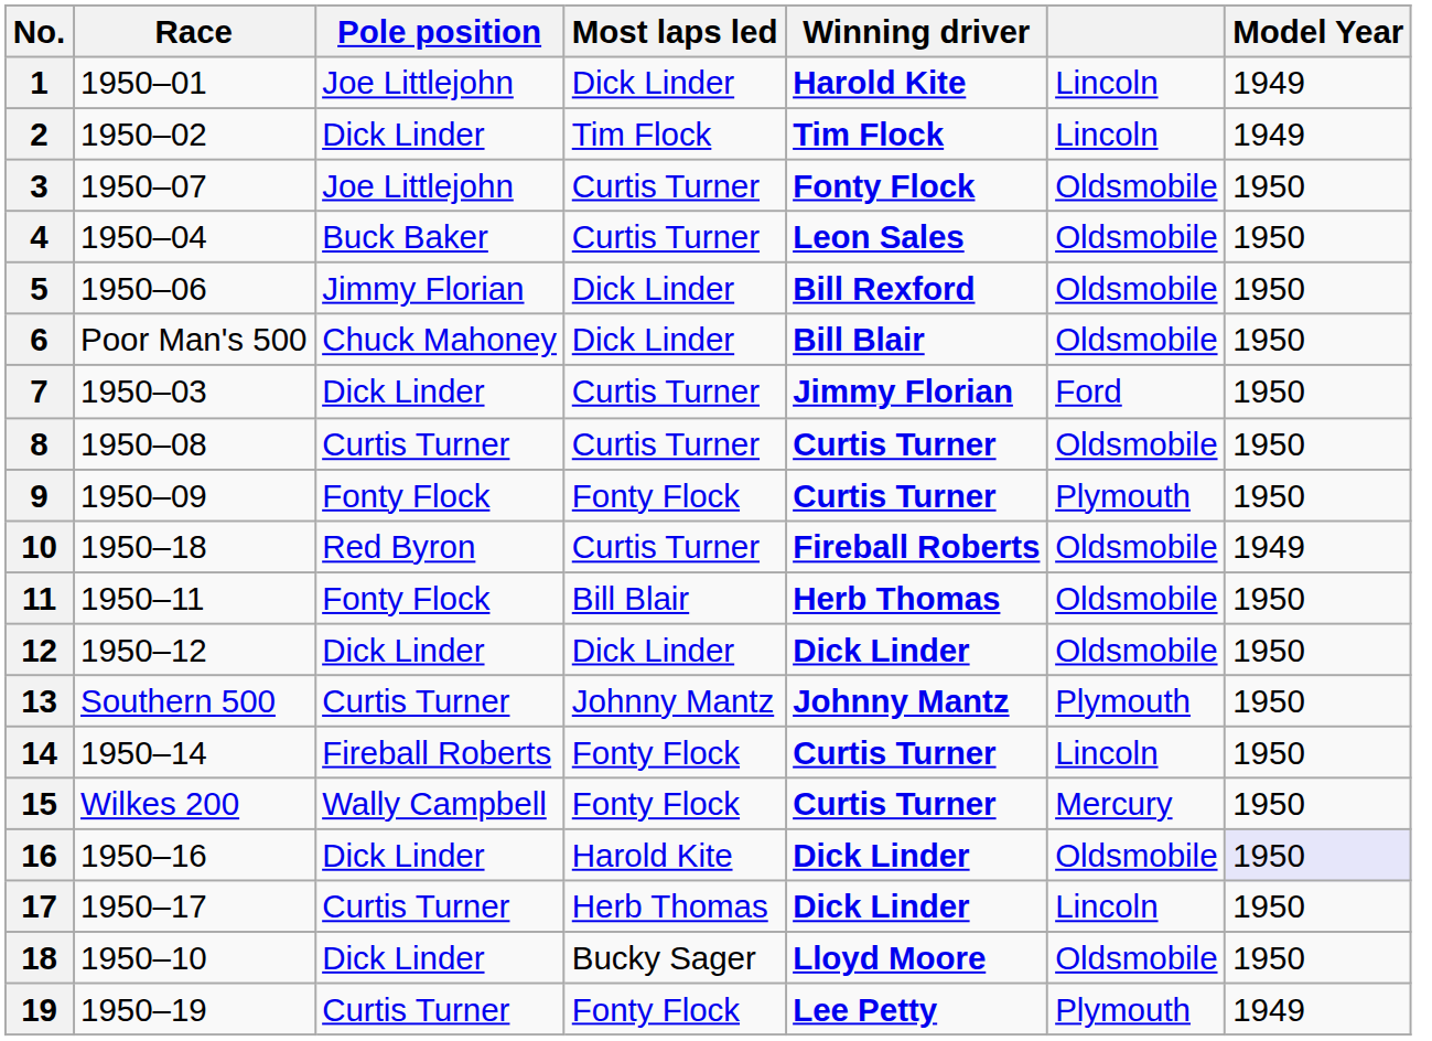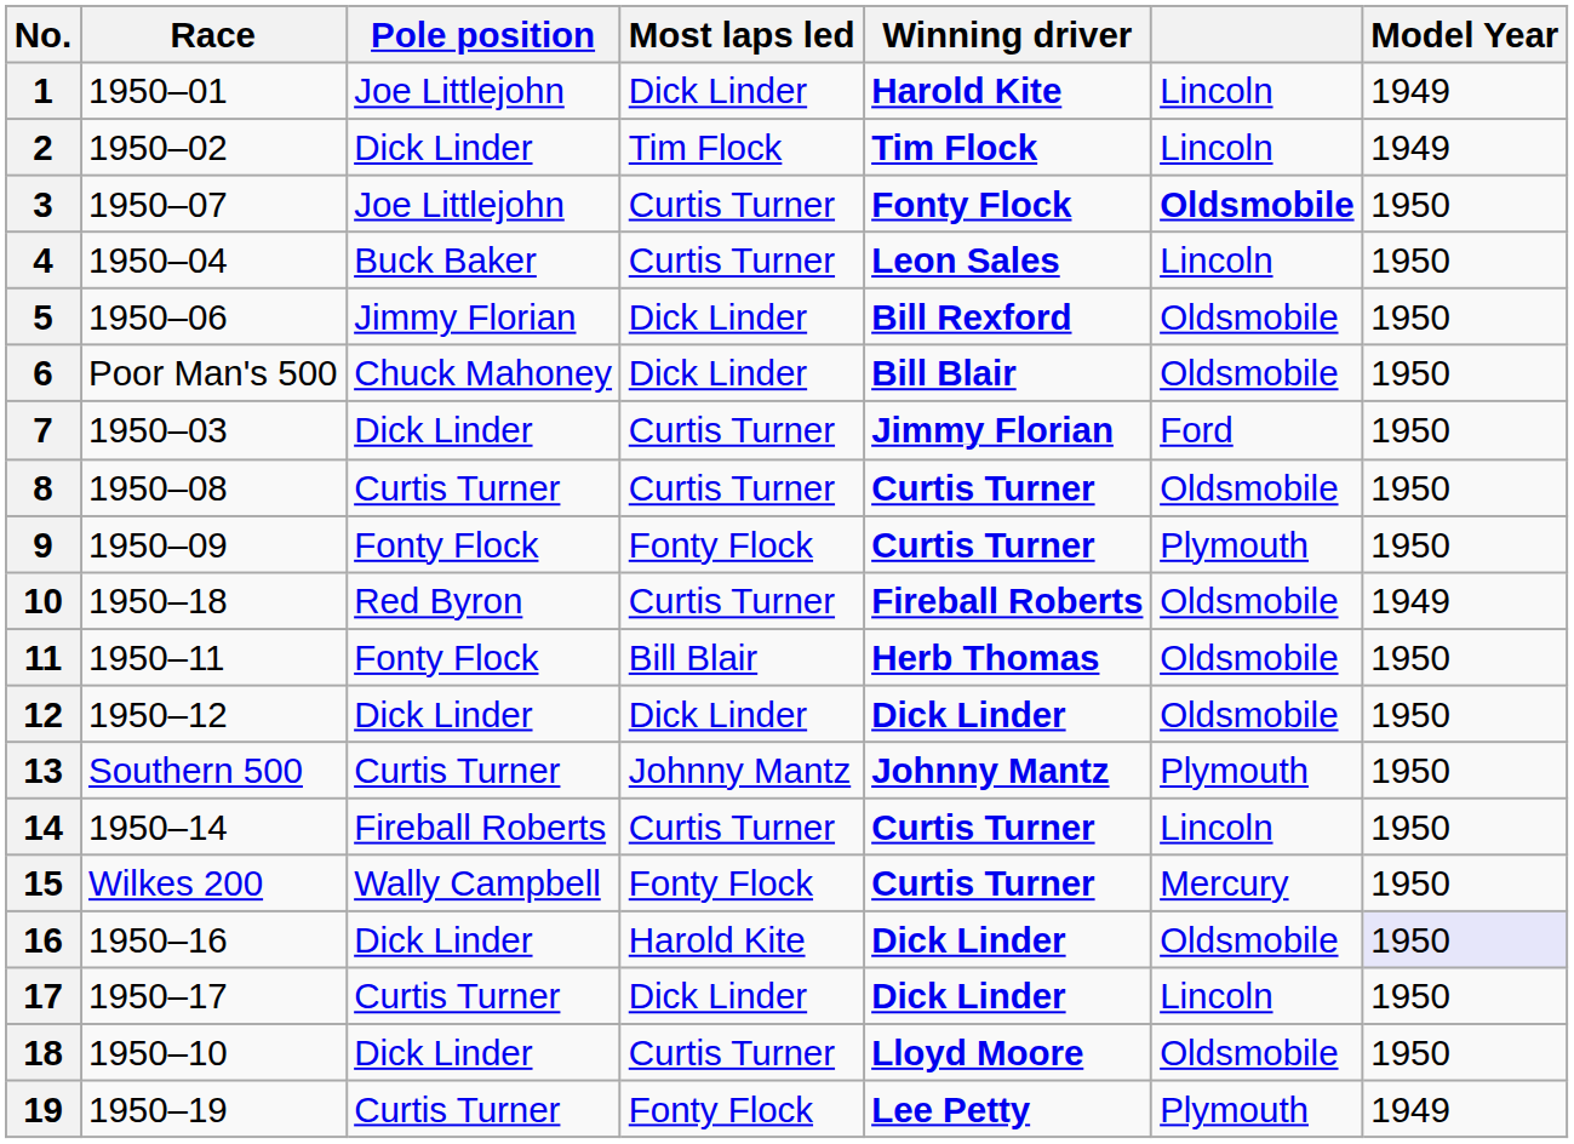3 | column 6: normal -> bold
4 | column 6: Oldsmobile -> Lincoln
14 | Most laps led: Fonty Flock -> Curtis Turner
17 | Most laps led: Herb Thomas -> Dick Linder
18 | Most laps led: Bucky Sager -> Curtis Turner
